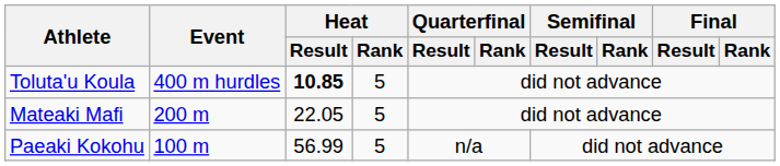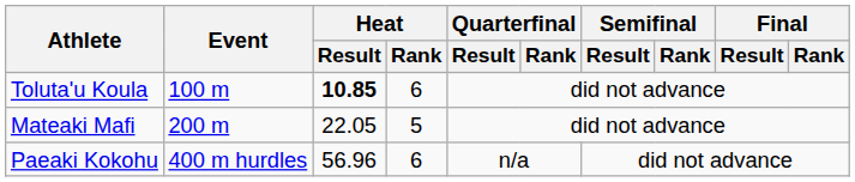Toluta'u Koula | Event: 400 m hurdles -> 100 m
Toluta'u Koula | Heat / Rank: 5 -> 6
Paeaki Kokohu | Event: 100 m -> 400 m hurdles
Paeaki Kokohu | Heat / Result: 56.99 -> 56.96
Paeaki Kokohu | Heat / Rank: 5 -> 6
